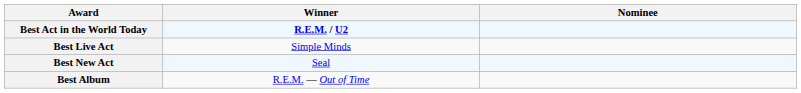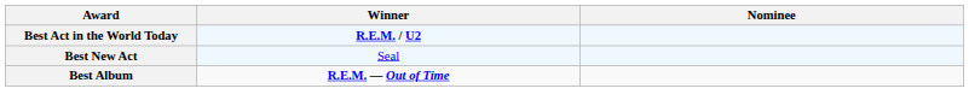- row: Best Live Act | Simple Minds
Best Album | Winner: normal -> bold
